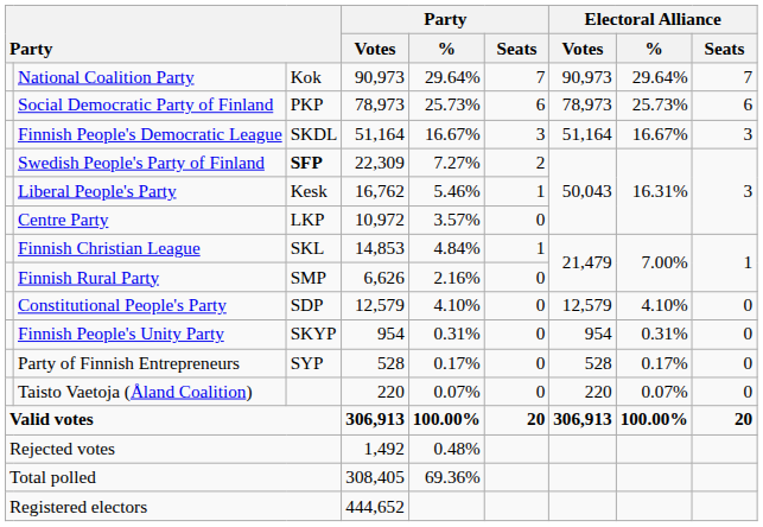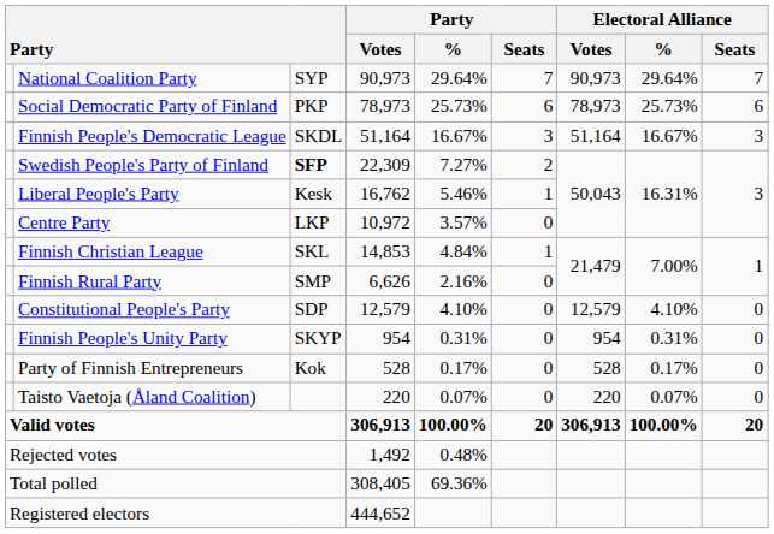National Coalition Party | column 3: Kok -> SYP
Party of Finnish Entrepreneurs | column 3: SYP -> Kok
